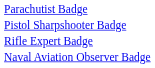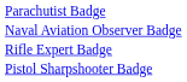rows swapped: Naval Aviation Observer Badge <-> Pistol Sharpshooter Badge
